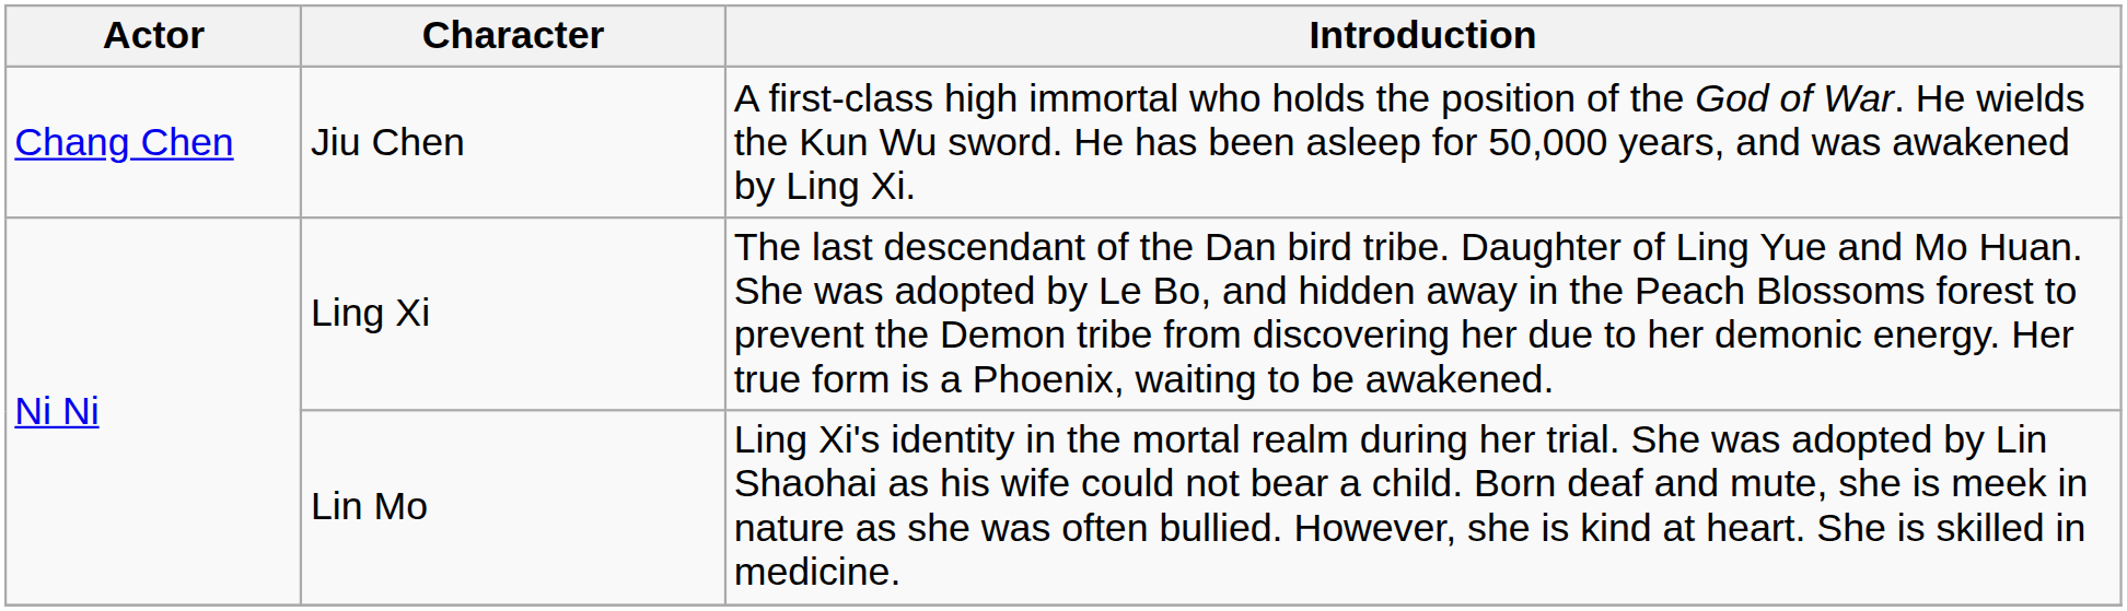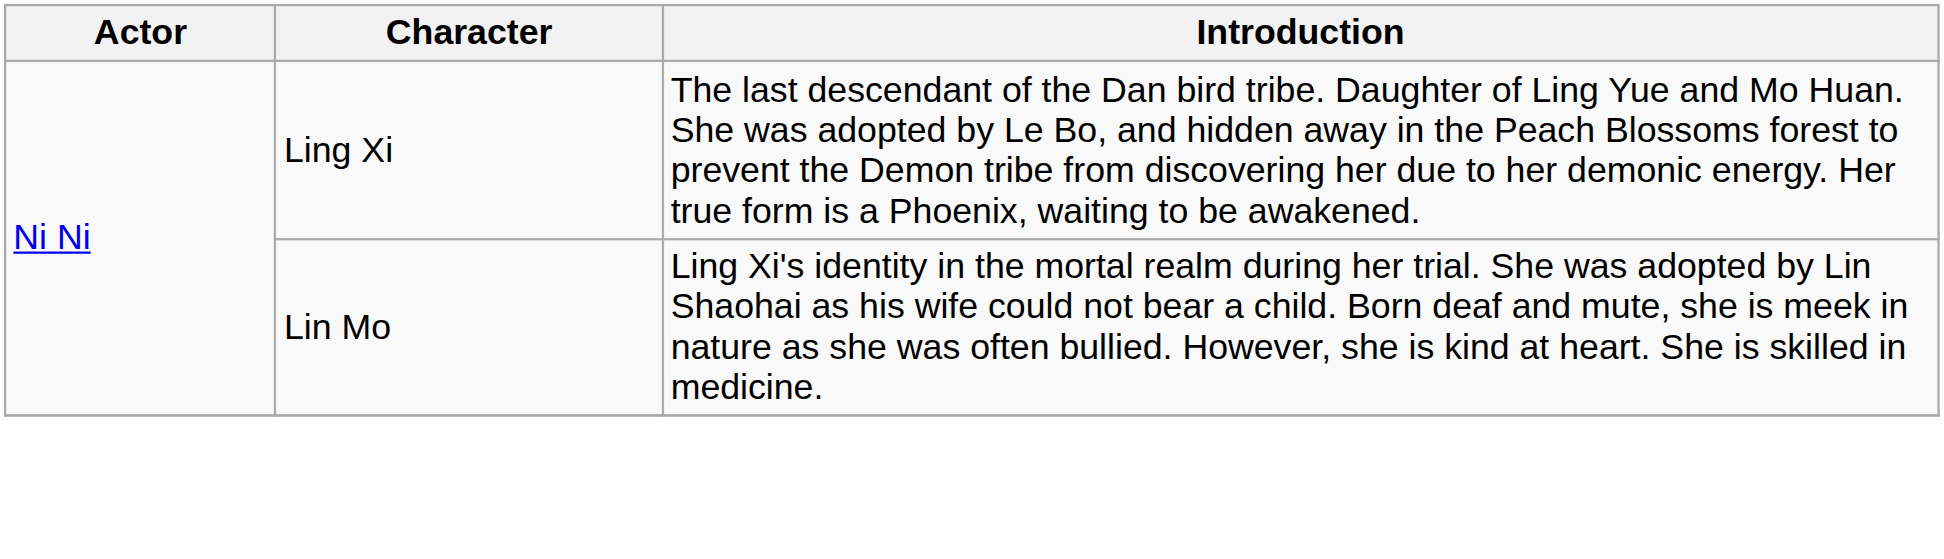- row: Chang Chen | Jiu Chen | A first-class high immortal who holds the position of the God of War. He wields the Kun Wu sword. He has been asleep for 50,000 years, and was awakened by Ling Xi.
